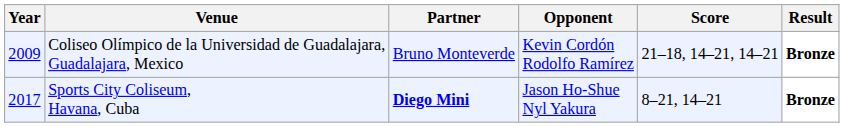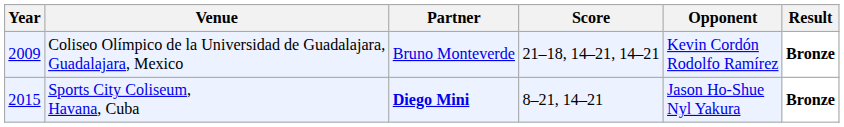columns swapped: Opponent <-> Score
Sports City Coliseum, Havana, Cuba | Year: 2017 -> 2015
